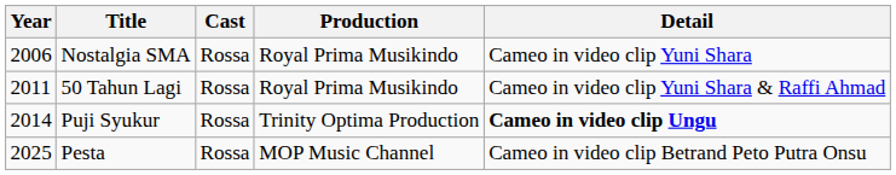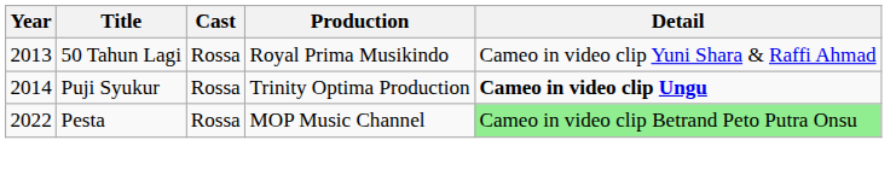- row: 2006 | Nostalgia SMA | Rossa | Royal Prima Musikindo | Cameo in video clip Yuni Shara
50 Tahun Lagi | Year: 2011 -> 2013
Pesta | Year: 2025 -> 2022
Pesta | Detail: no background -> lightgreen background
